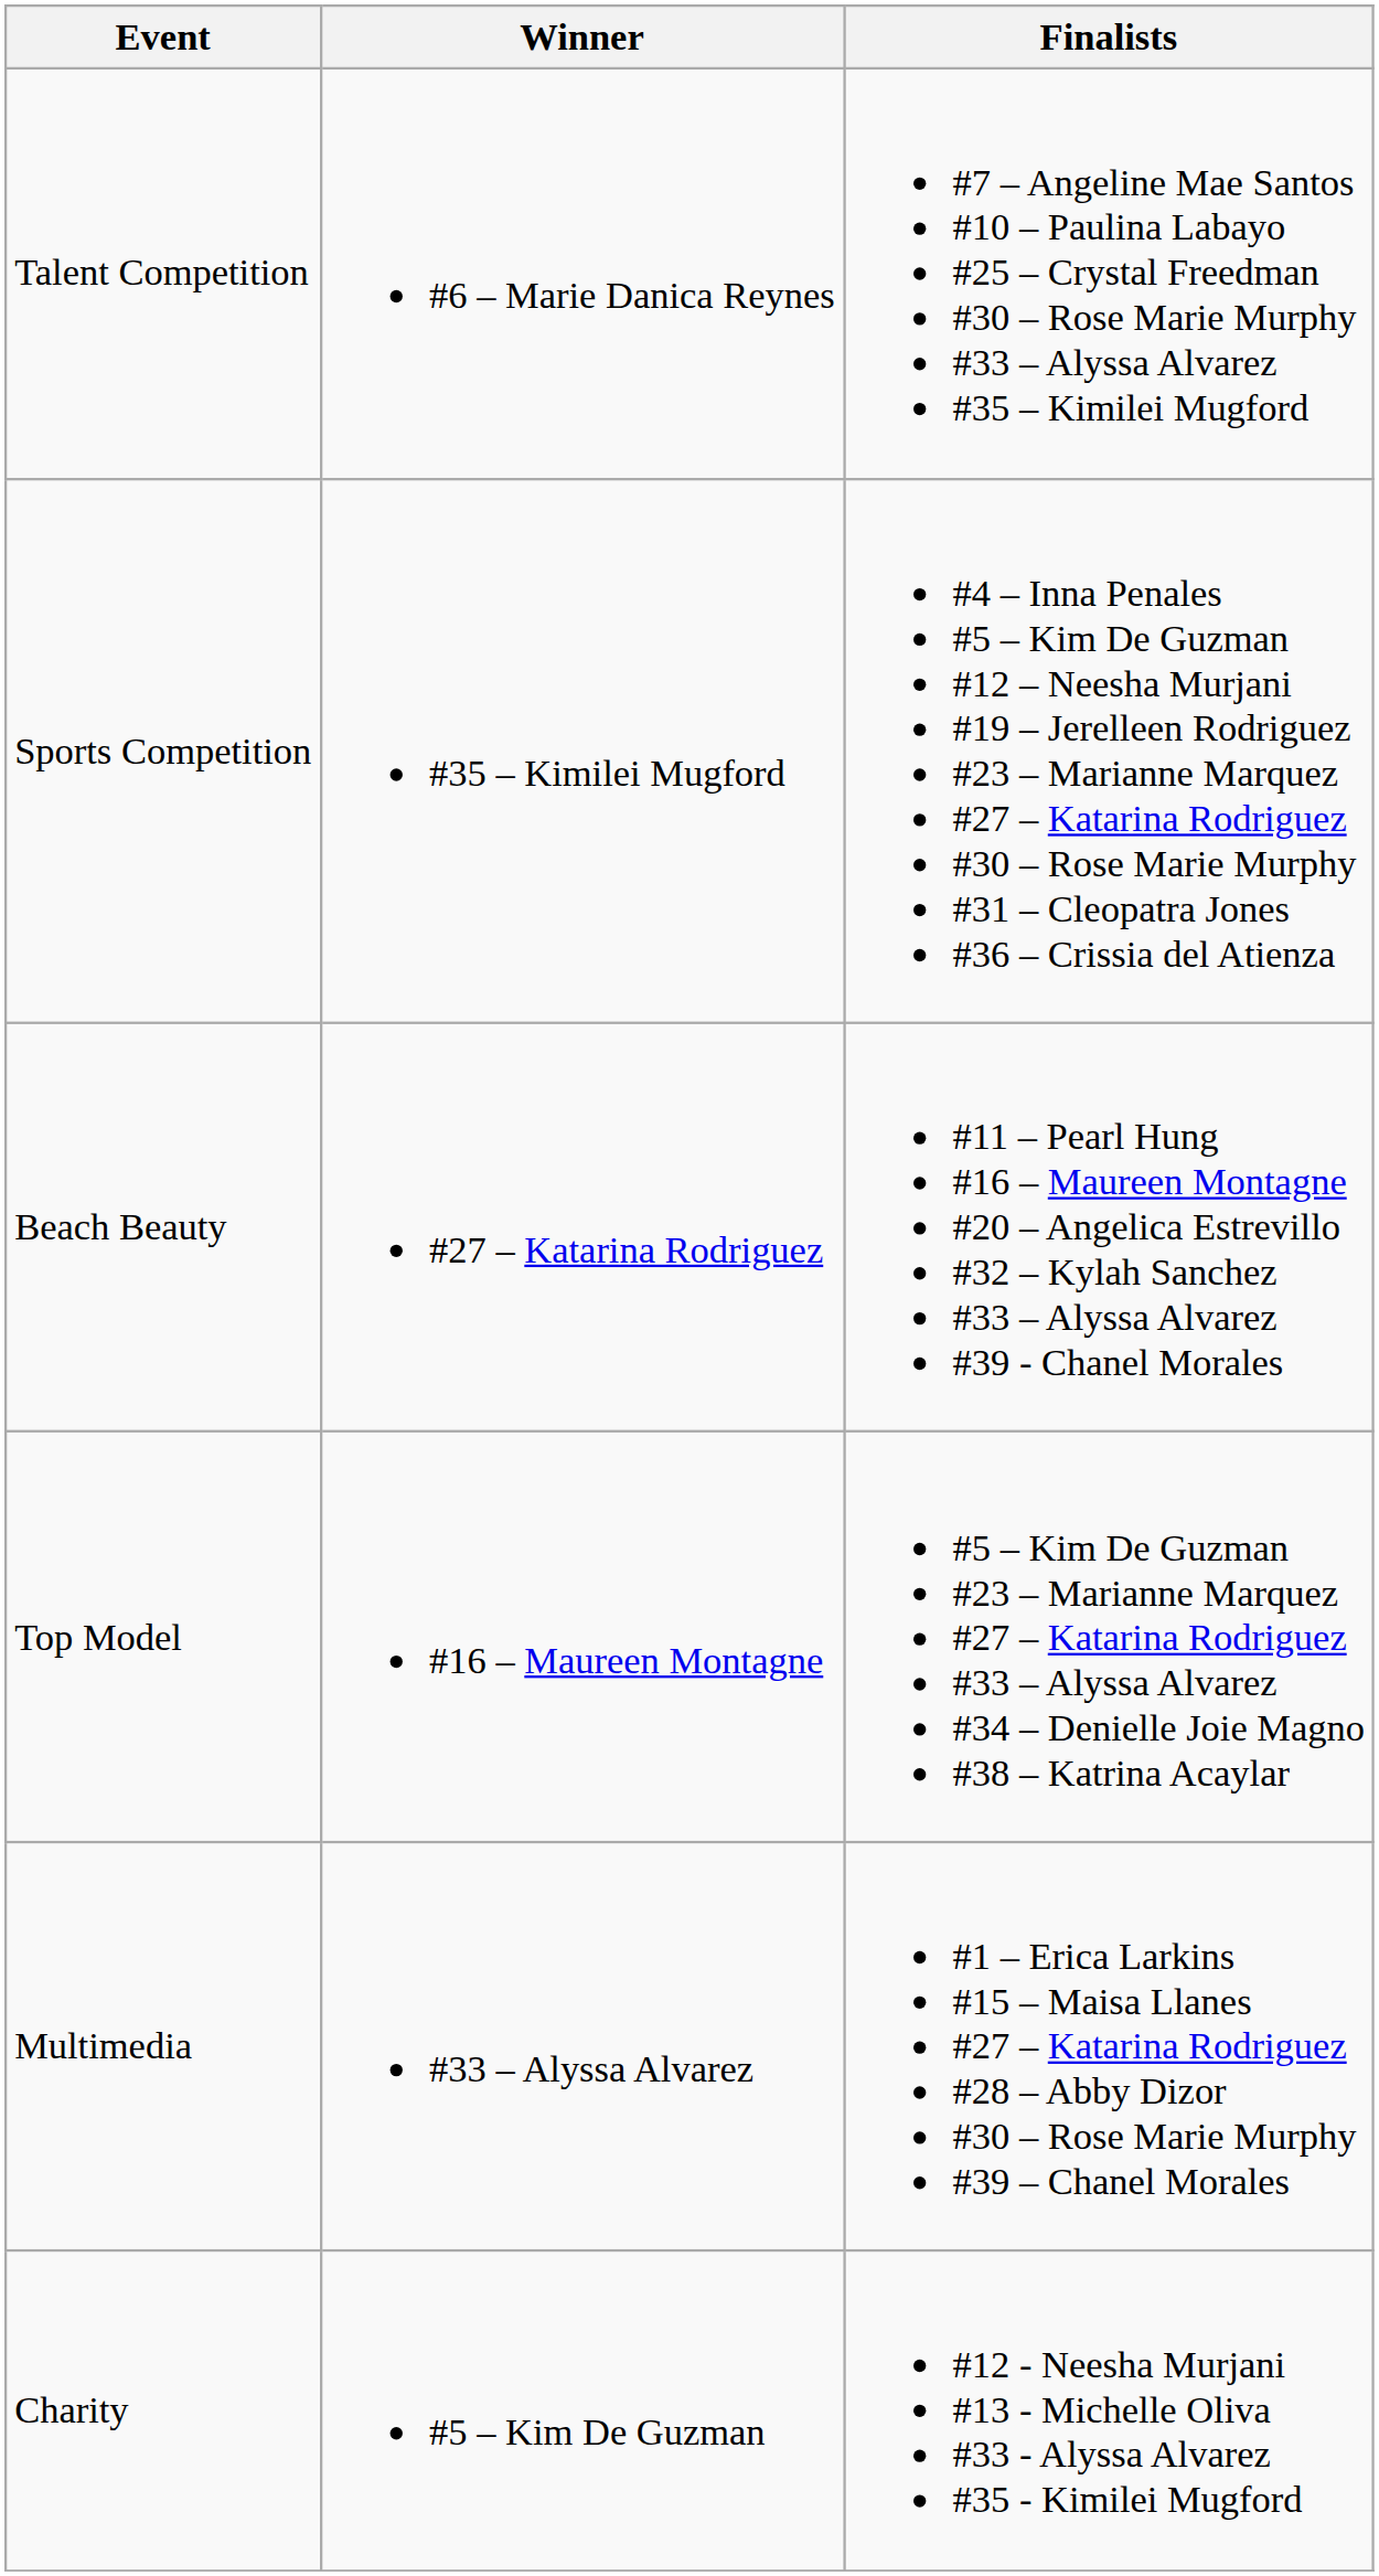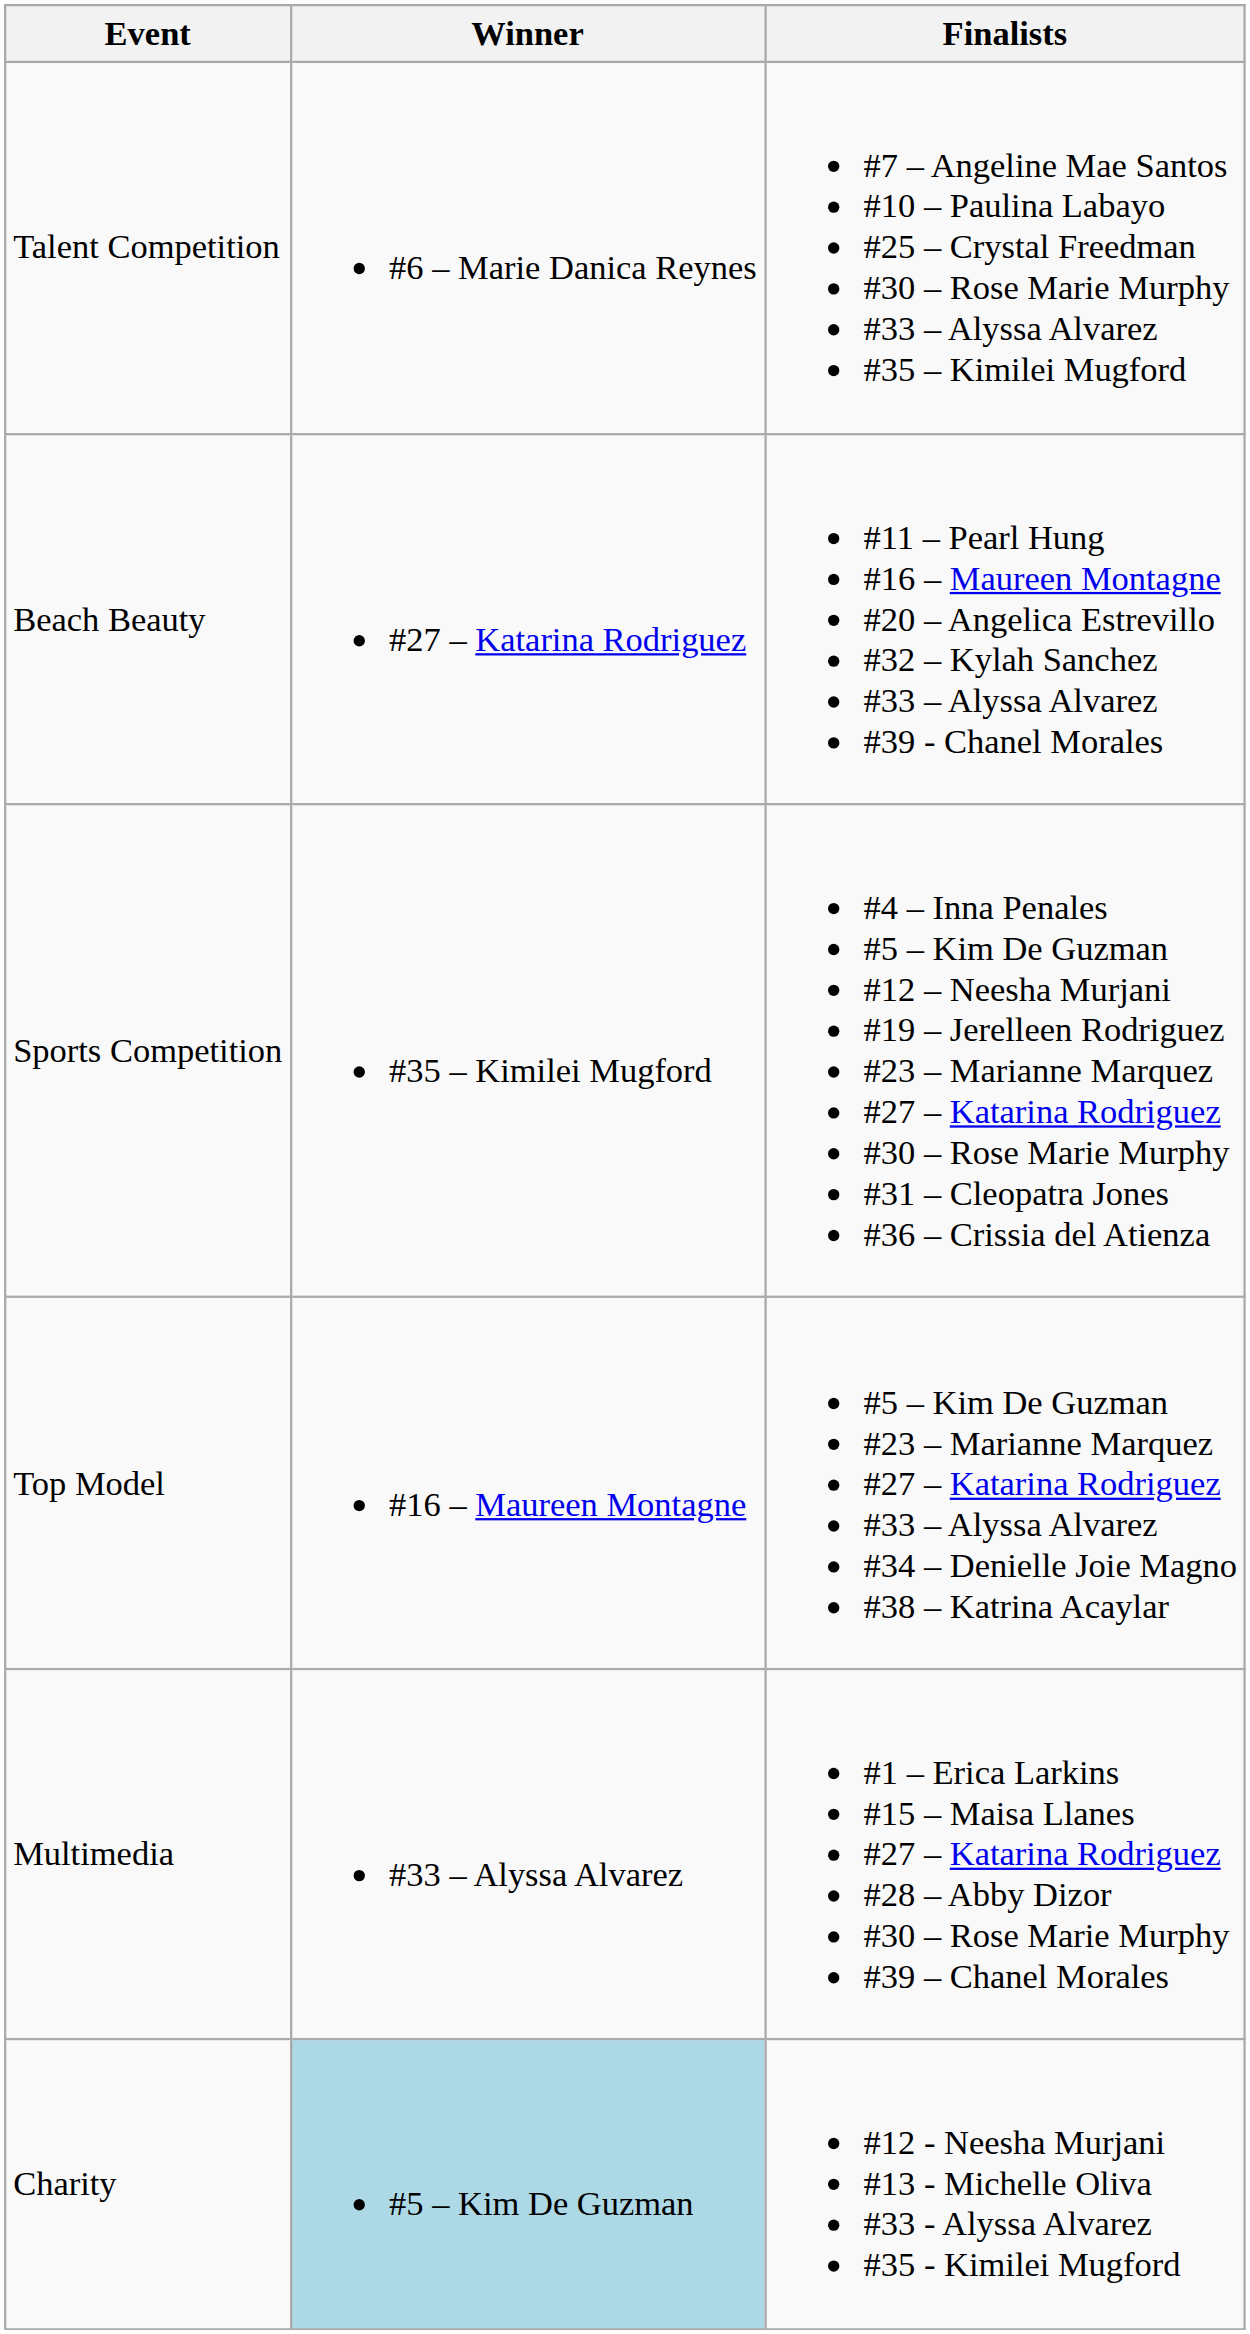rows swapped: Sports Competition <-> Beach Beauty
Charity | Winner: no background -> lightblue background
